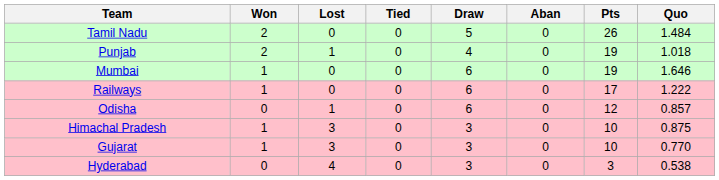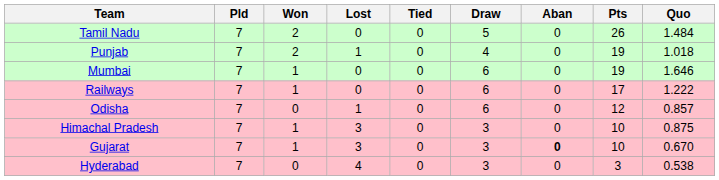+ column: Pld | 7 | 7 | 7 | 7 | 7 | 7 | 7 | 7
Gujarat | Aban: normal -> bold
Gujarat | Quo: 0.770 -> 0.670
